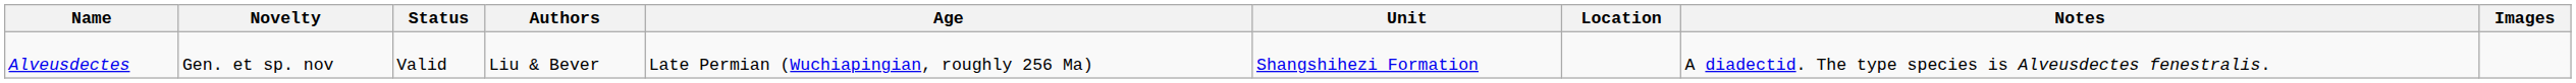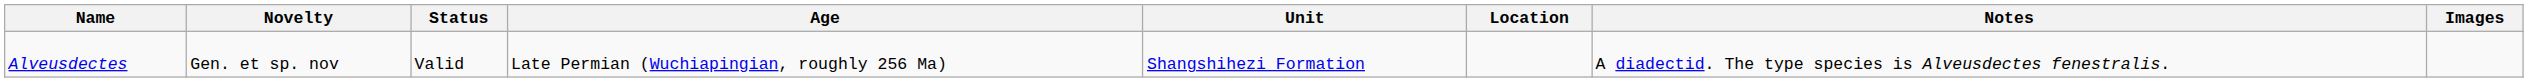- column: Authors | Liu & Bever
